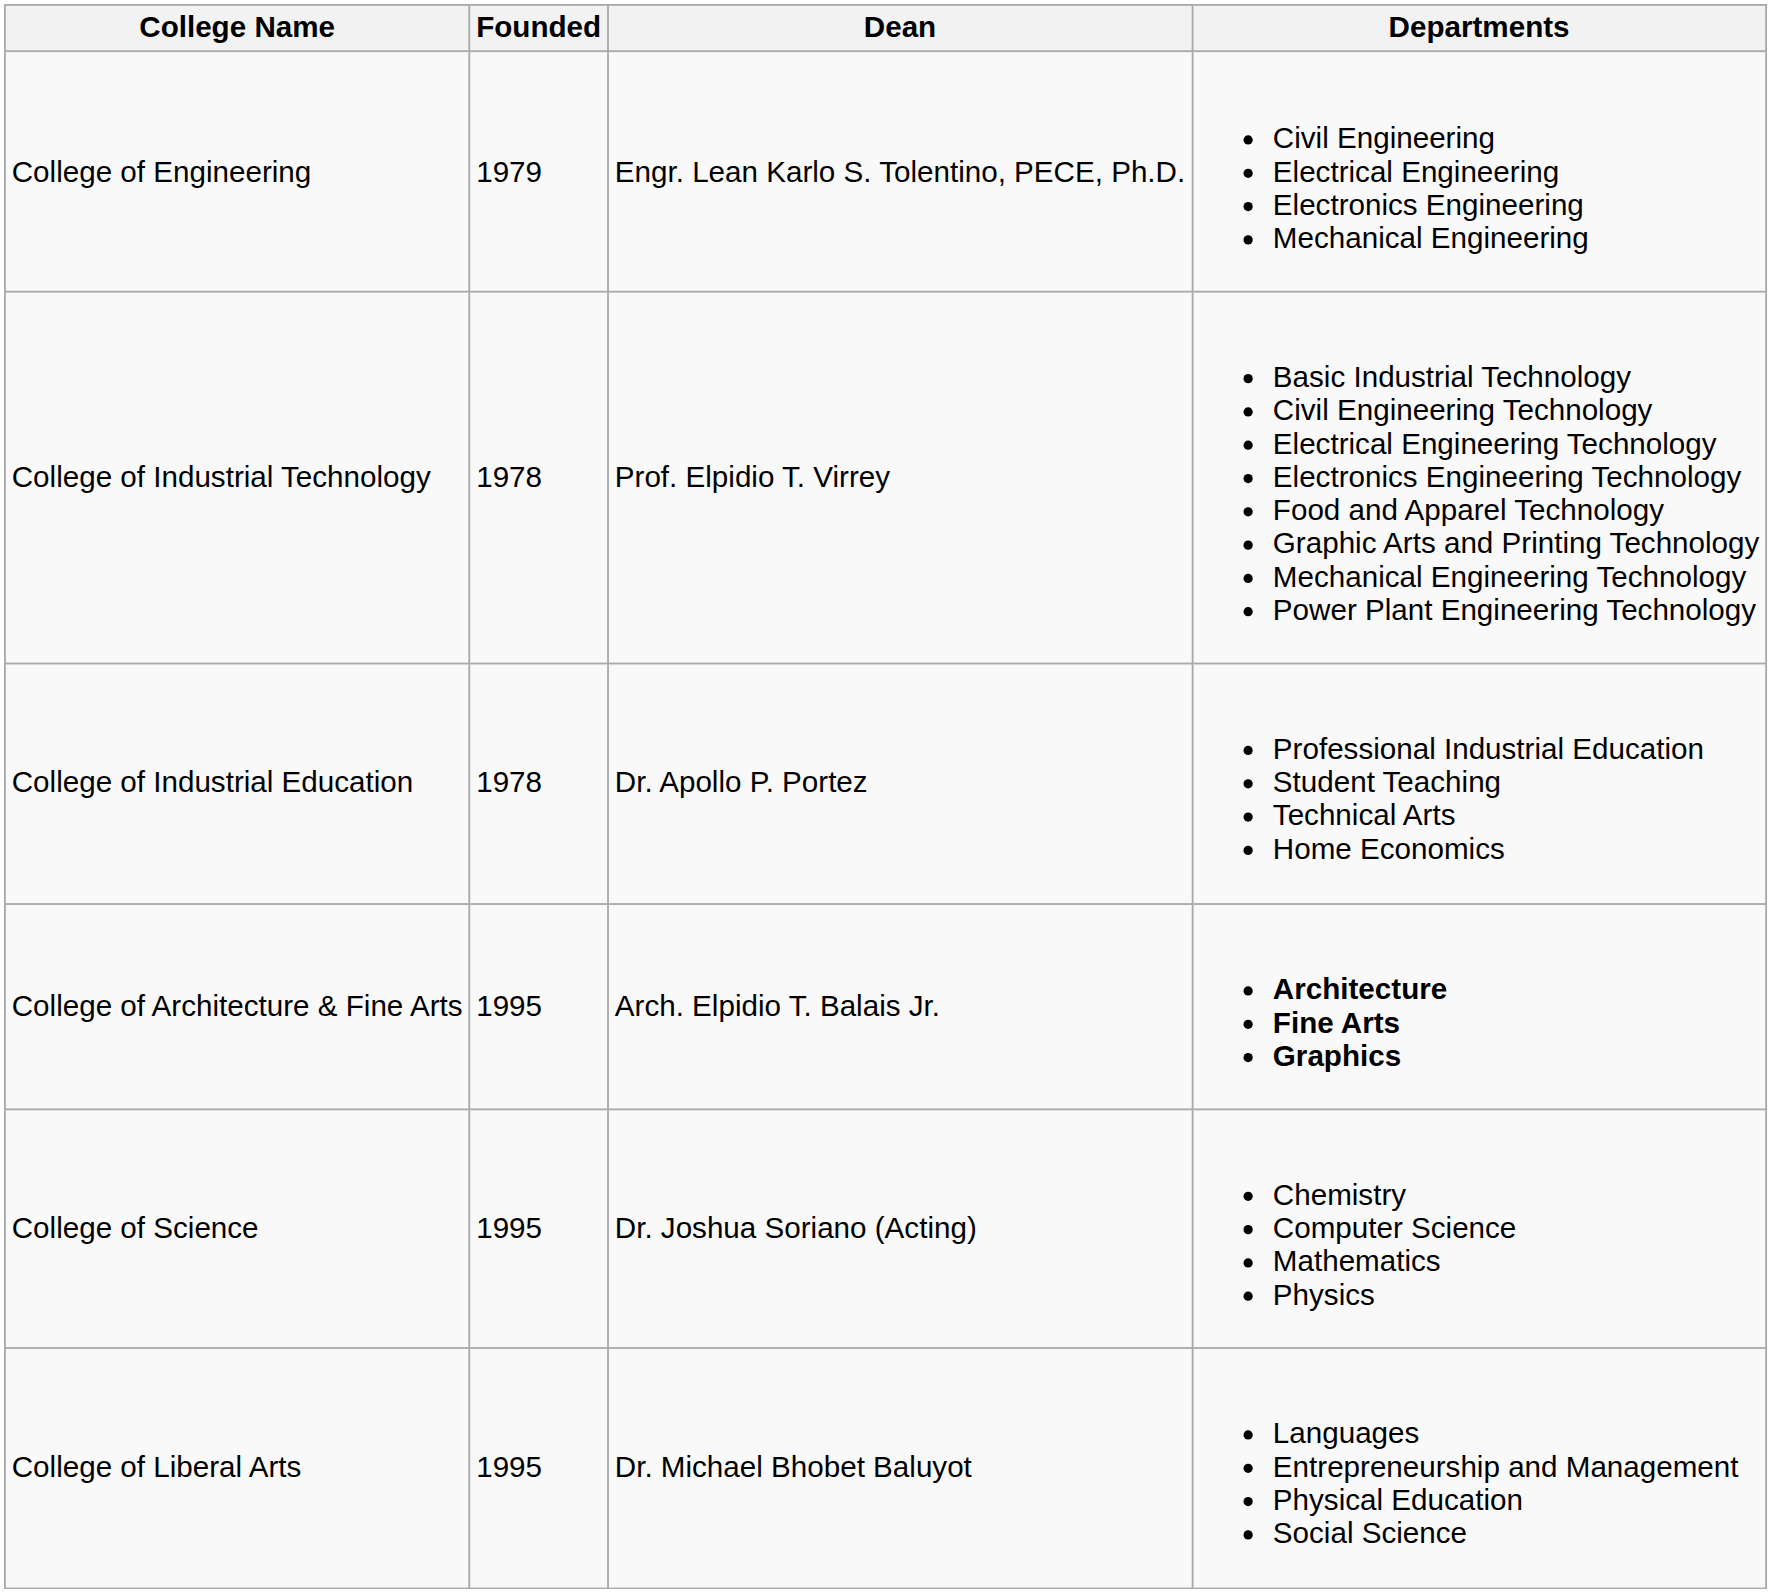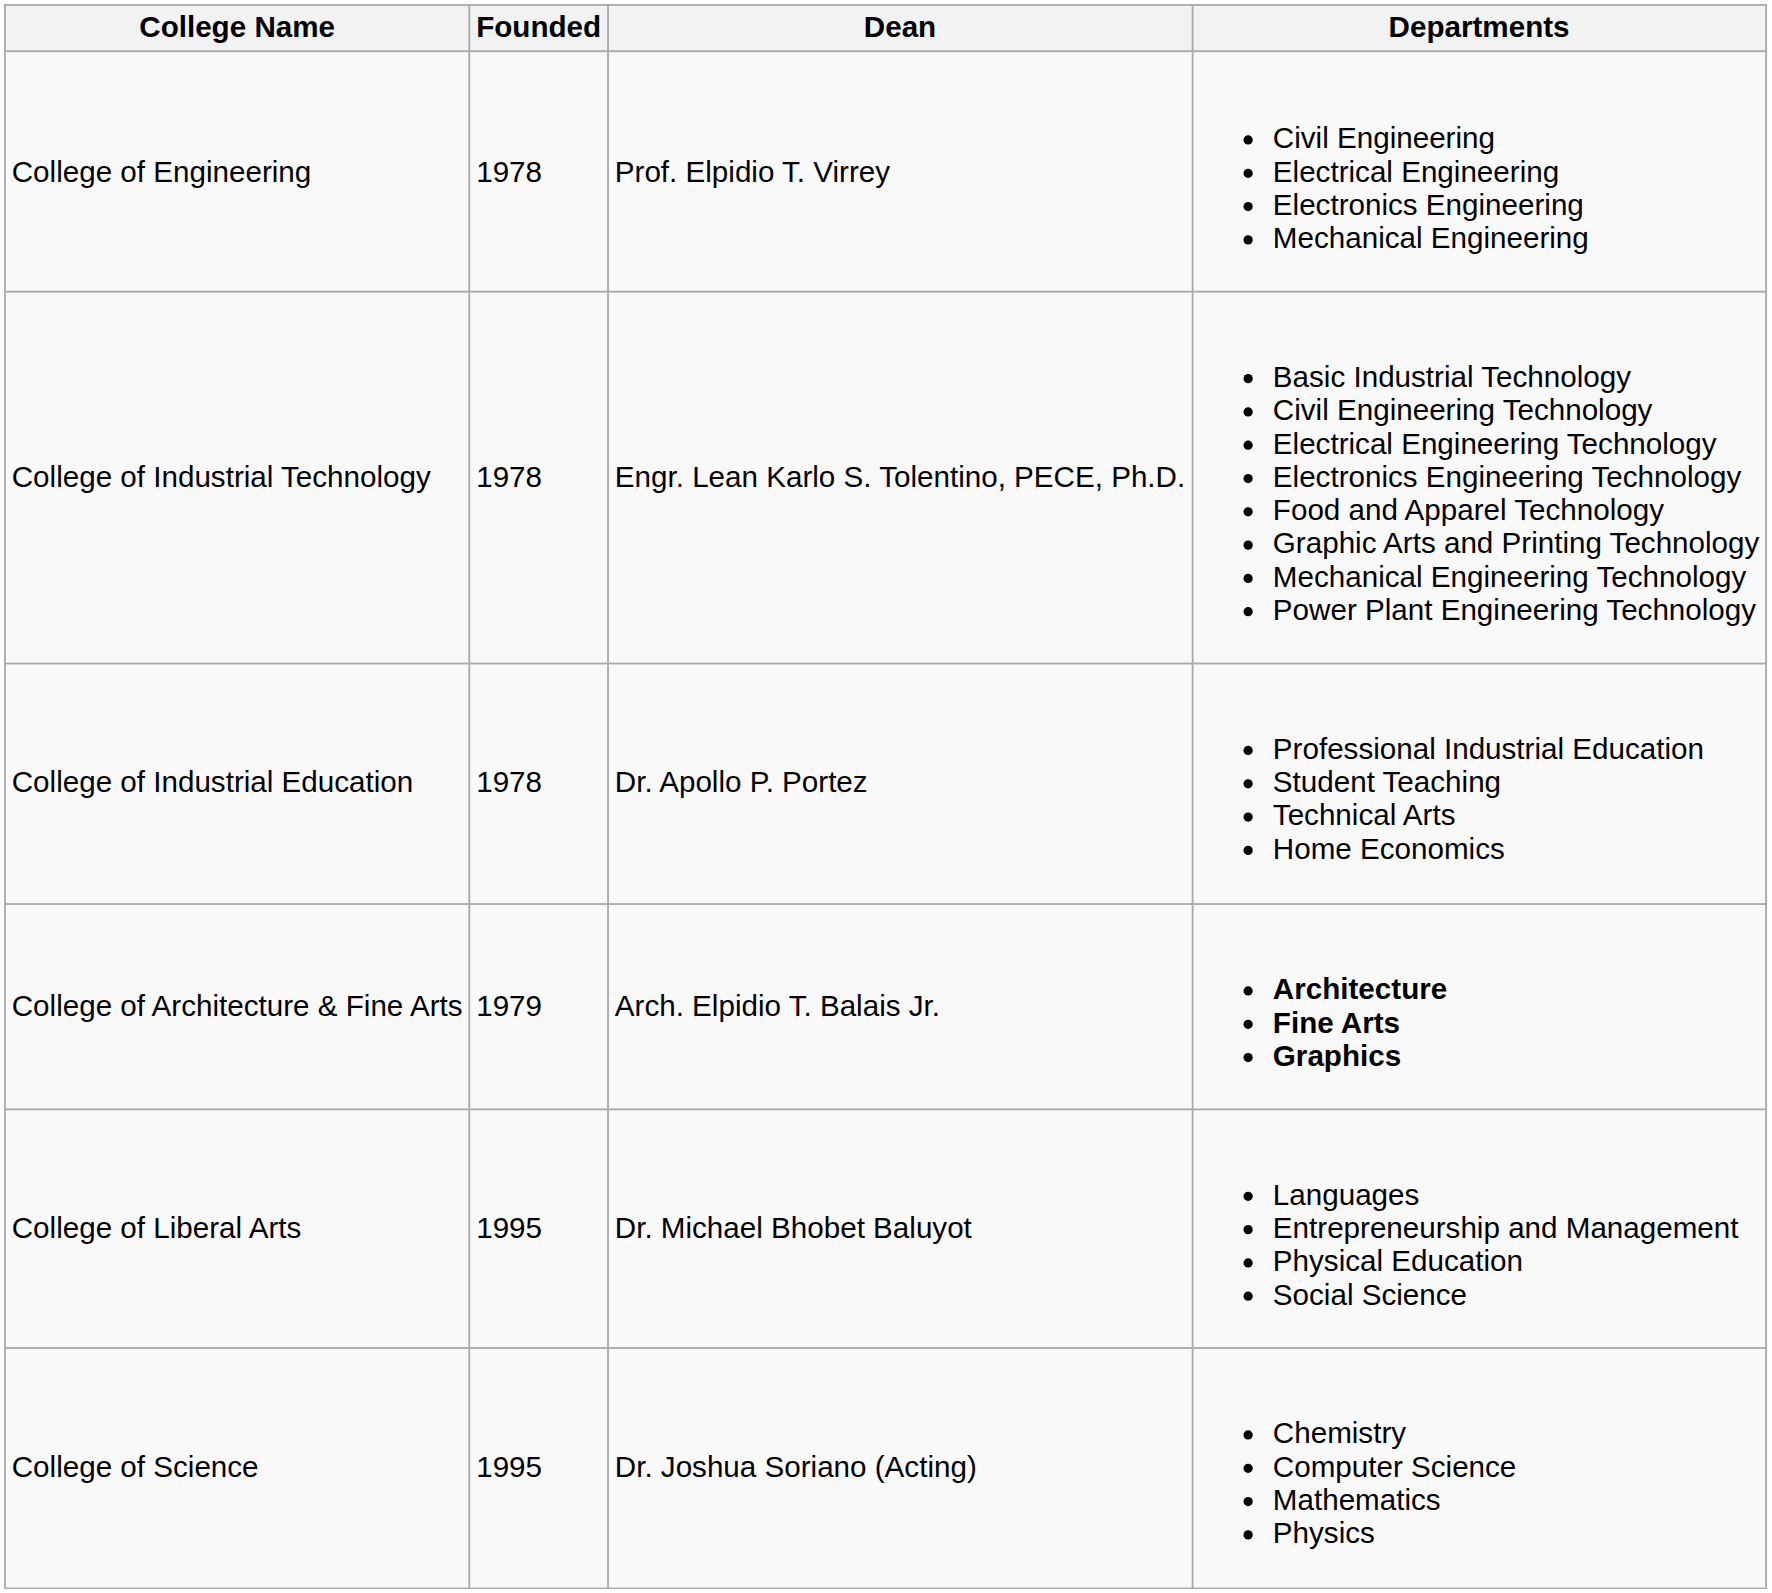College of Engineering | Founded: 1979 -> 1978
College of Engineering | Dean: Engr. Lean Karlo S. Tolentino, PECE, Ph.D. -> Prof. Elpidio T. Virrey
College of Industrial Technology | Dean: Prof. Elpidio T. Virrey -> Engr. Lean Karlo S. Tolentino, PECE, Ph.D.
College of Architecture & Fine Arts | Founded: 1995 -> 1979
rows swapped: College of Science <-> College of Liberal Arts
